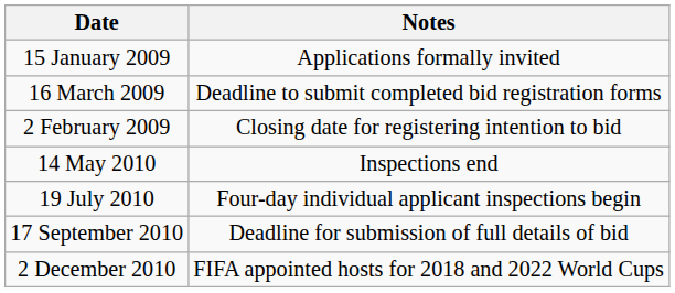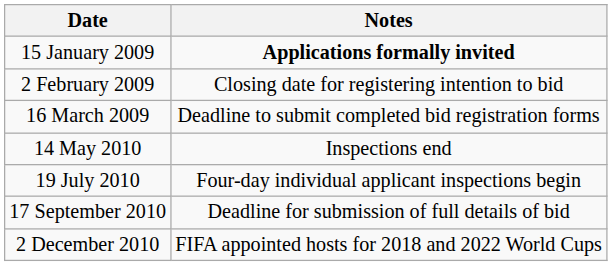15 January 2009 | Notes: normal -> bold
rows swapped: 2 February 2009 <-> 16 March 2009
